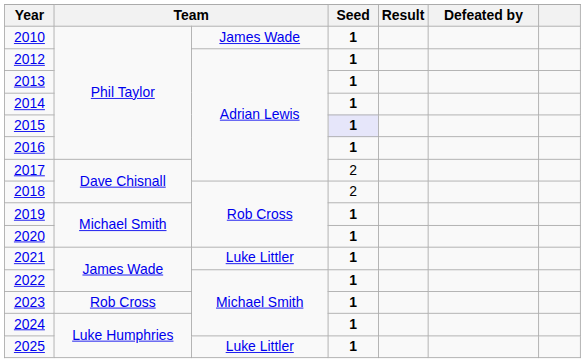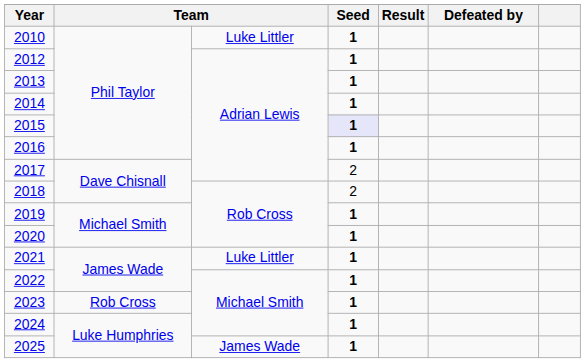2010 | column 3: James Wade -> Luke Littler
2025 | column 3: Luke Littler -> James Wade
